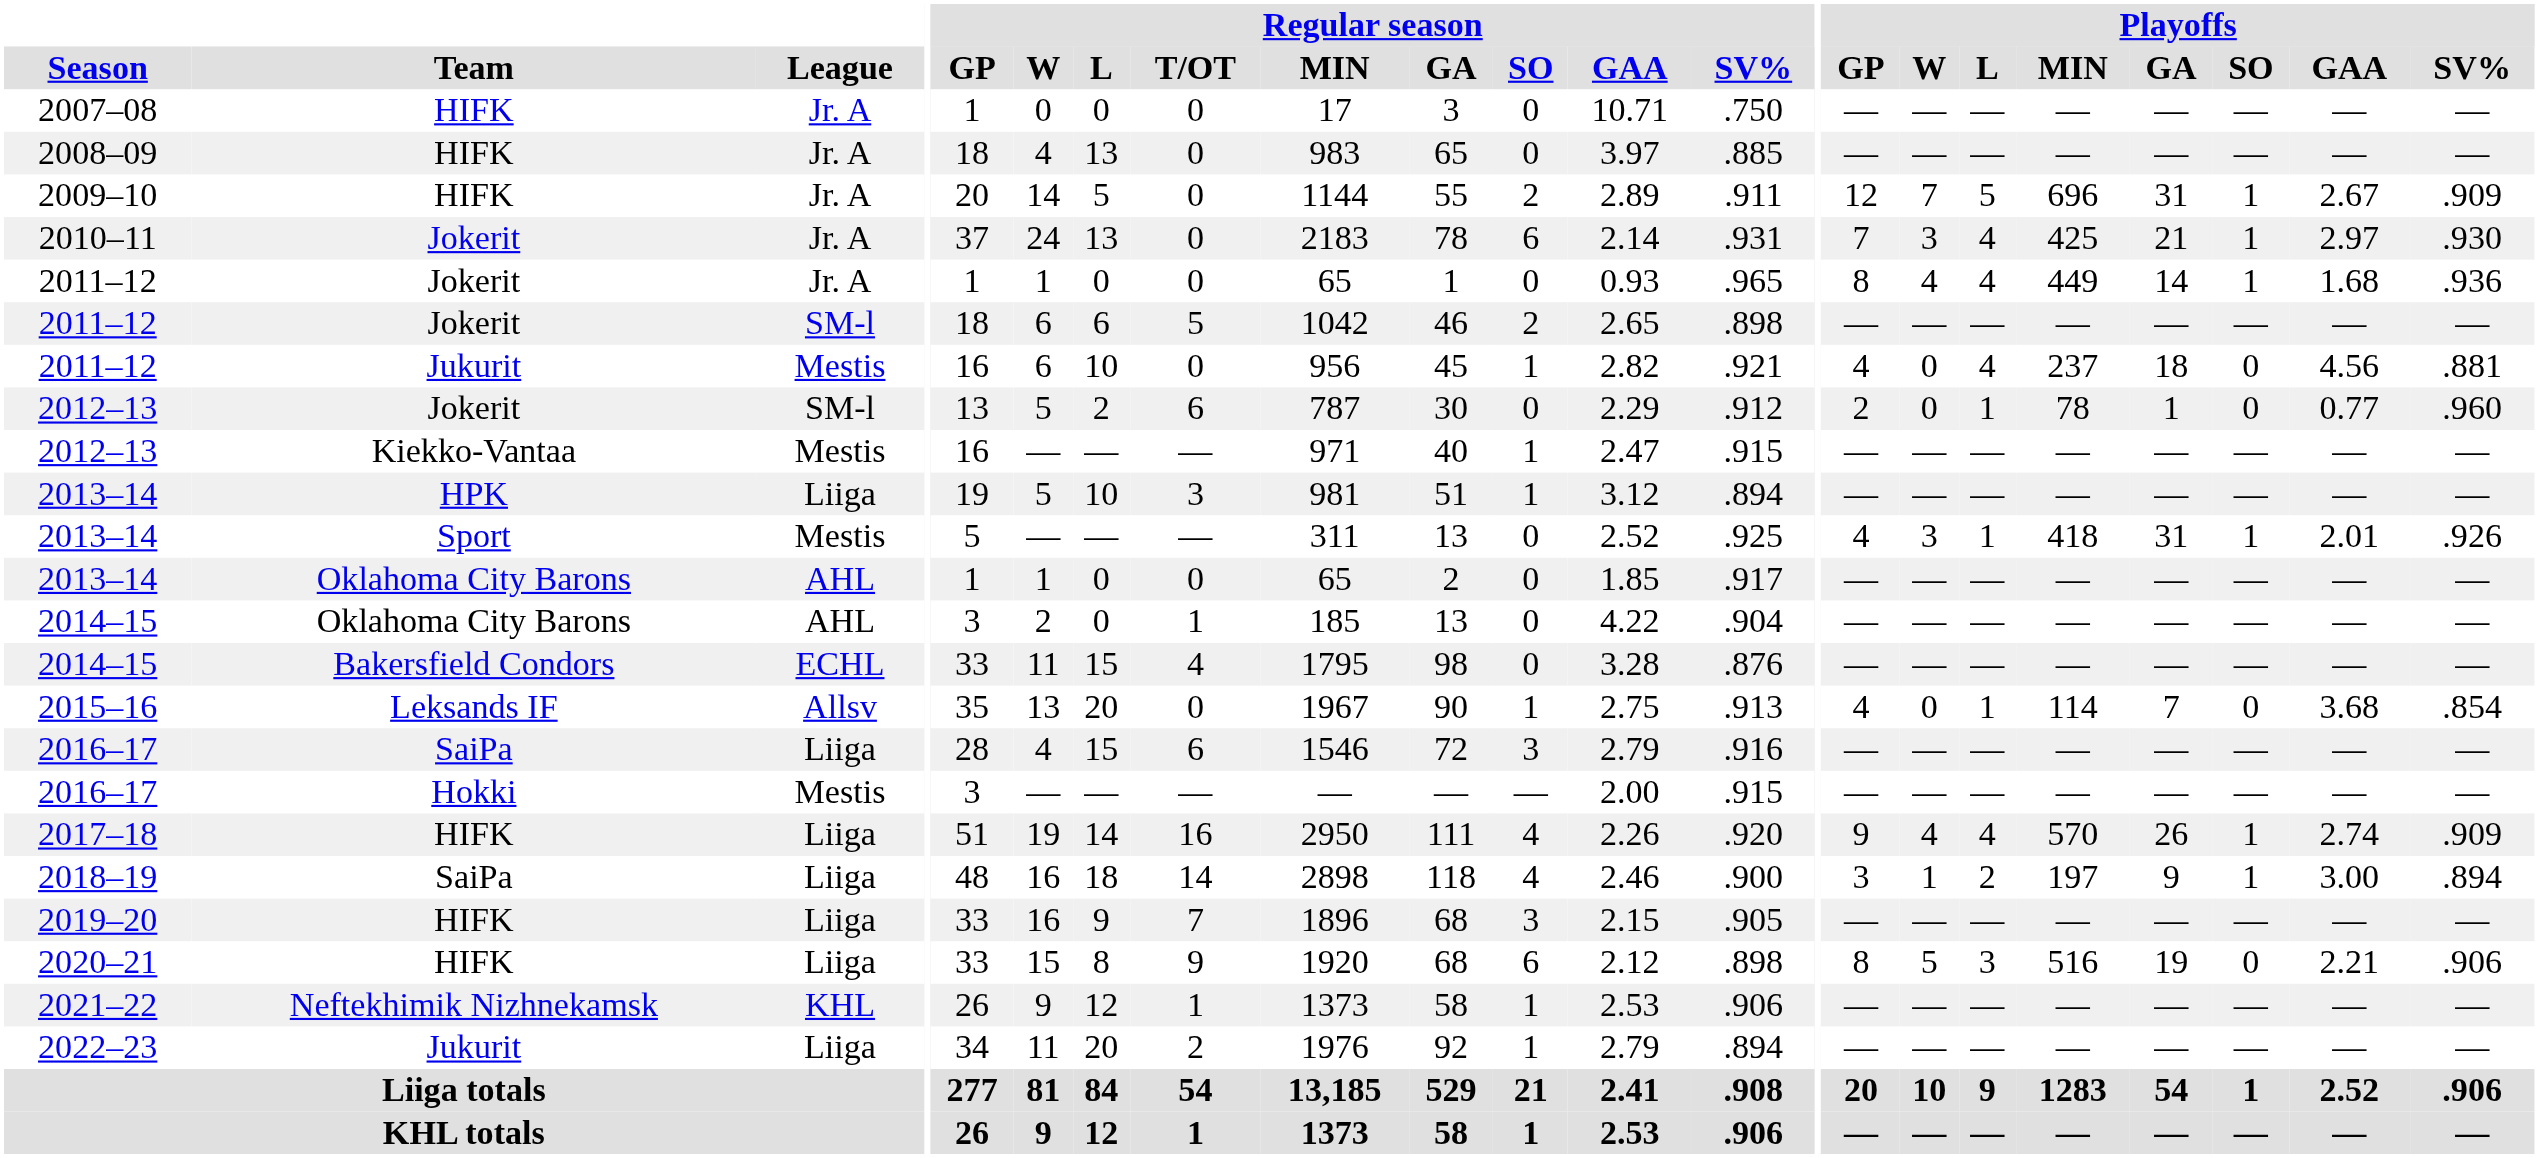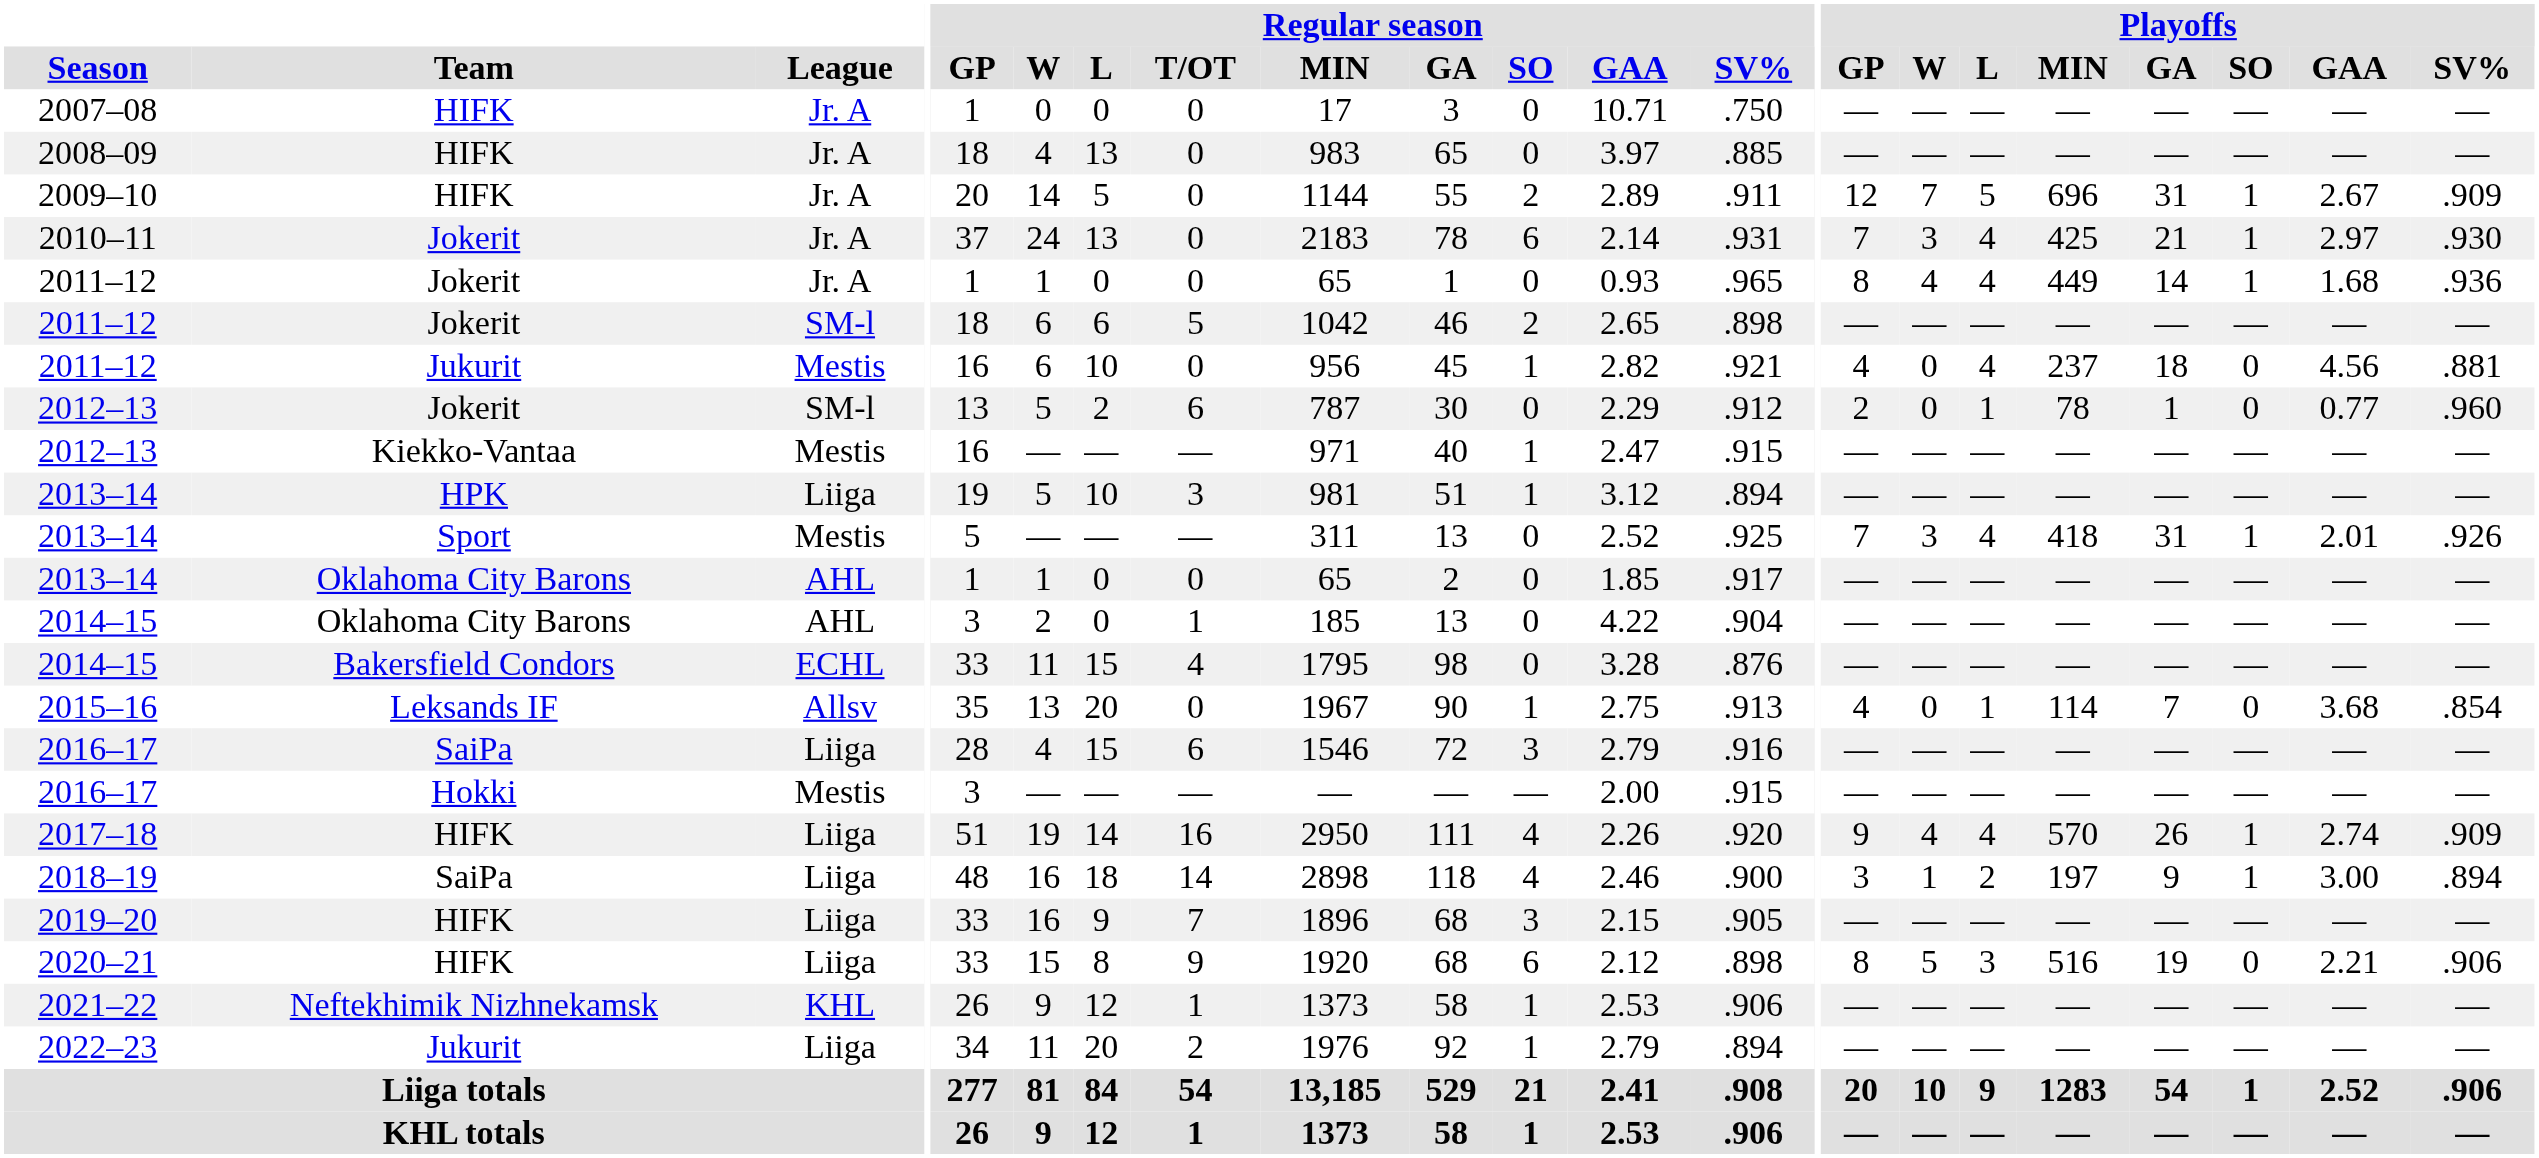2013–14 / Mestis | Playoffs / GP: 4 -> 7
2013–14 / Mestis | Playoffs / L: 1 -> 4
